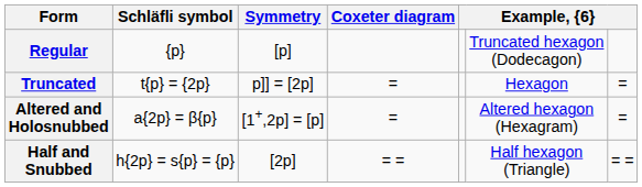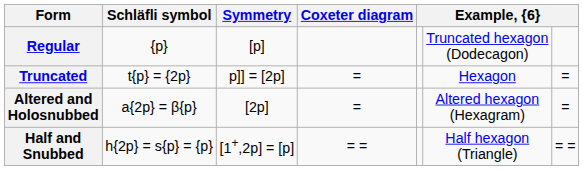Altered and Holosnubbed | Symmetry: [1+,2p] = [p] -> [2p]
Half and Snubbed | Symmetry: [2p] -> [1+,2p] = [p]
